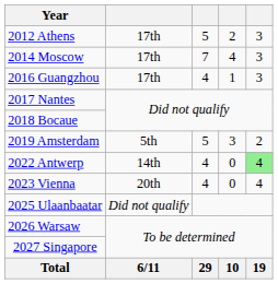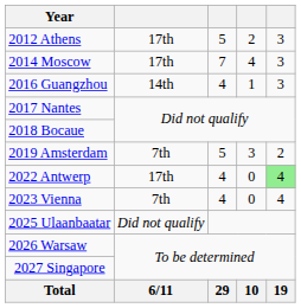2016 Guangzhou | column 2: 17th -> 14th
2019 Amsterdam | column 2: 5th -> 7th
2022 Antwerp | column 2: 14th -> 17th
2023 Vienna | column 2: 20th -> 7th
